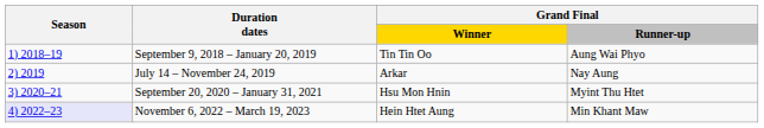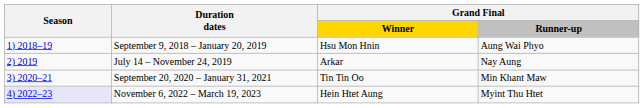September 9, 2018 – January 20, 2019 | Grand Final / Winner: Tin Tin Oo -> Hsu Mon Hnin
September 20, 2020 – January 31, 2021 | Grand Final / Winner: Hsu Mon Hnin -> Tin Tin Oo
September 20, 2020 – January 31, 2021 | Grand Final / Runner-up: Myint Thu Htet -> Min Khant Maw
November 6, 2022 – March 19, 2023 | Grand Final / Runner-up: Min Khant Maw -> Myint Thu Htet
